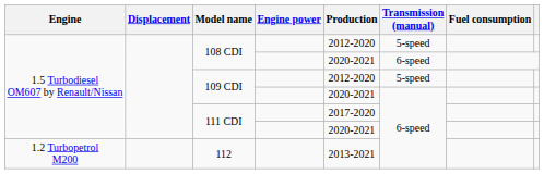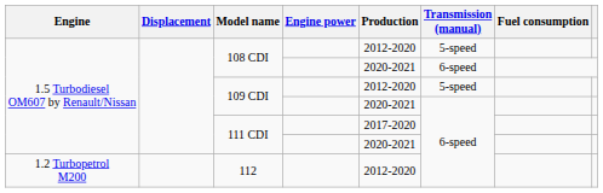112 | Production: 2013-2021 -> 2012-2020
